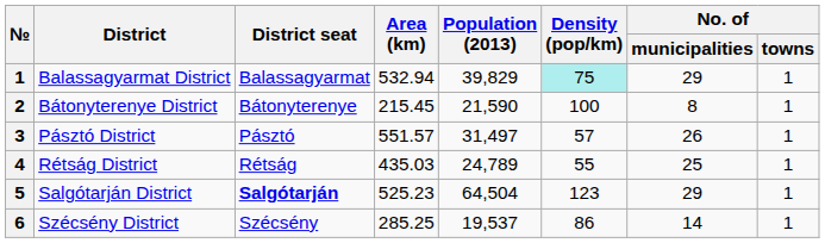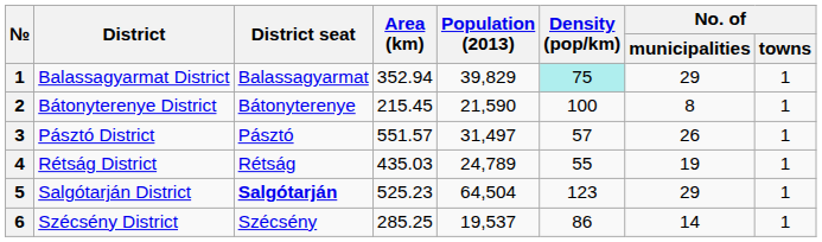Balassagyarmat District | Area (km): 532.94 -> 352.94
Rétság District | No. of / municipalities: 25 -> 19
